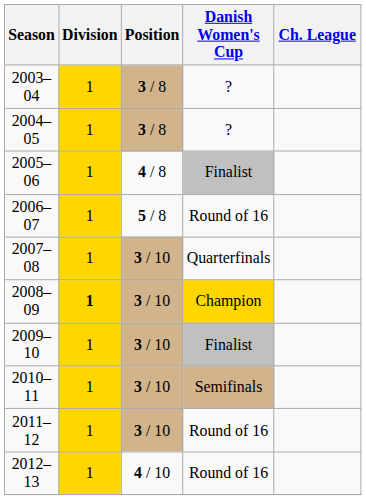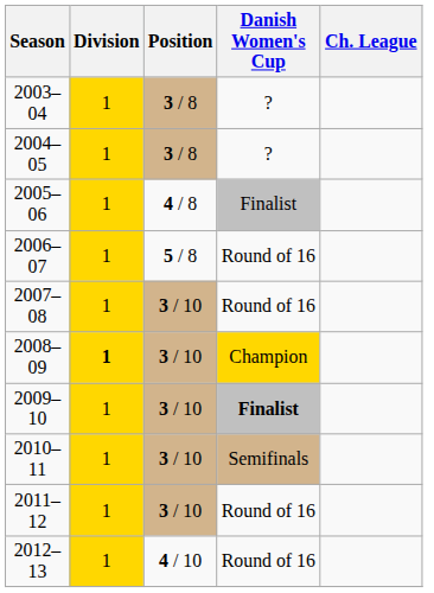2007–08 | Danish Women's Cup: Quarterfinals -> Round of 16
2009–10 | Danish Women's Cup: normal -> bold
